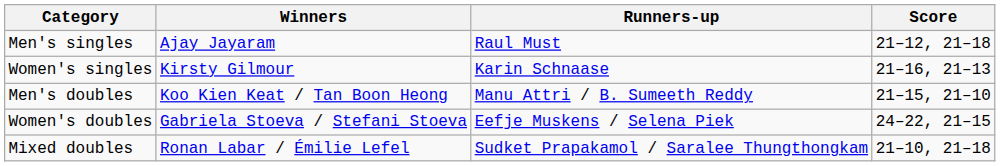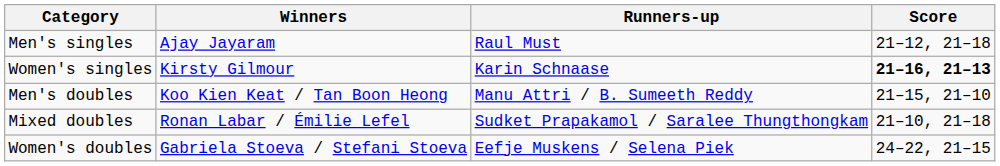Women's singles | Score: normal -> bold
rows swapped: Women's doubles <-> Mixed doubles
